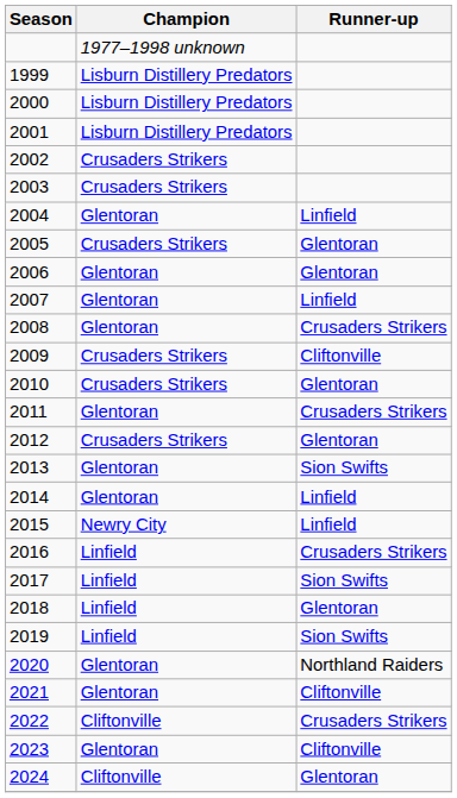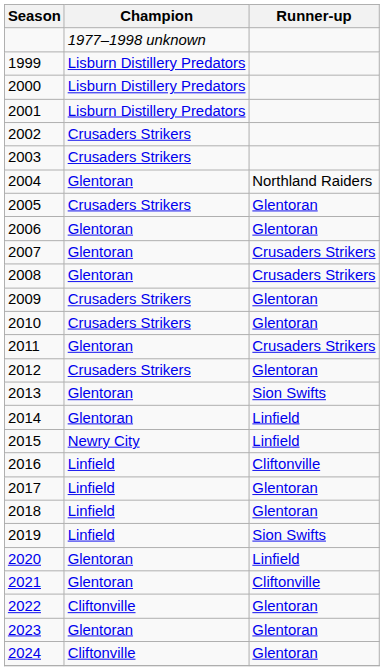2004 | Runner-up: Linfield -> Northland Raiders
2007 | Runner-up: Linfield -> Crusaders Strikers
2009 | Runner-up: Cliftonville -> Glentoran
2016 | Runner-up: Crusaders Strikers -> Cliftonville
2017 | Runner-up: Sion Swifts -> Glentoran
2020 | Runner-up: Northland Raiders -> Linfield
2022 | Runner-up: Crusaders Strikers -> Glentoran
2023 | Runner-up: Cliftonville -> Glentoran
